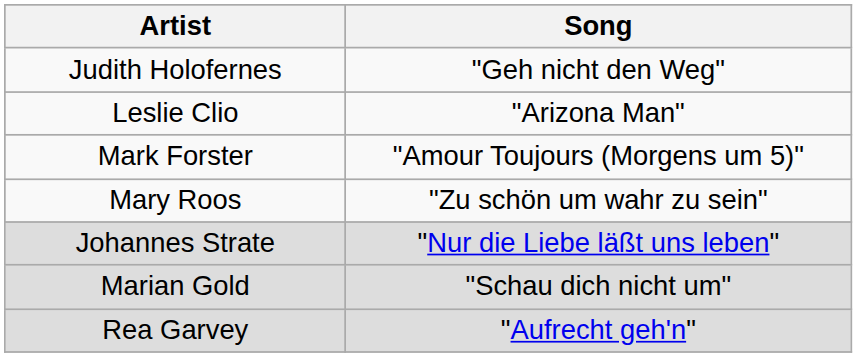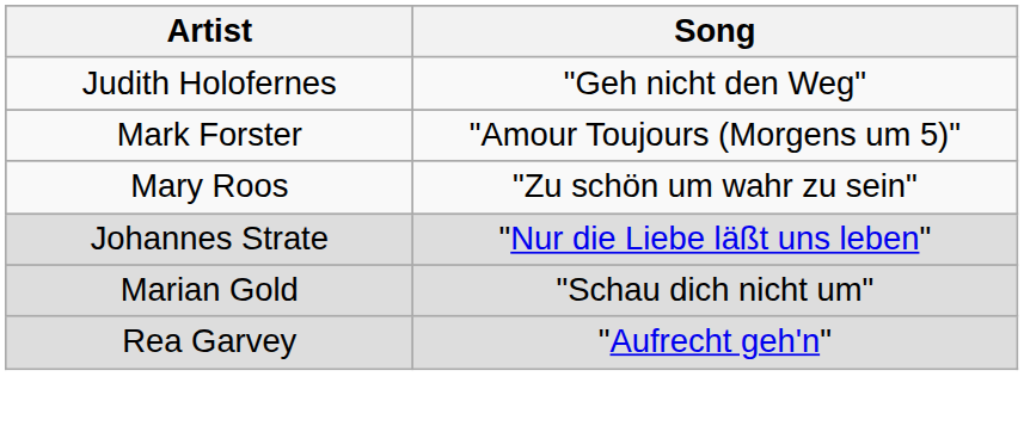- row: Leslie Clio | "Arizona Man"
